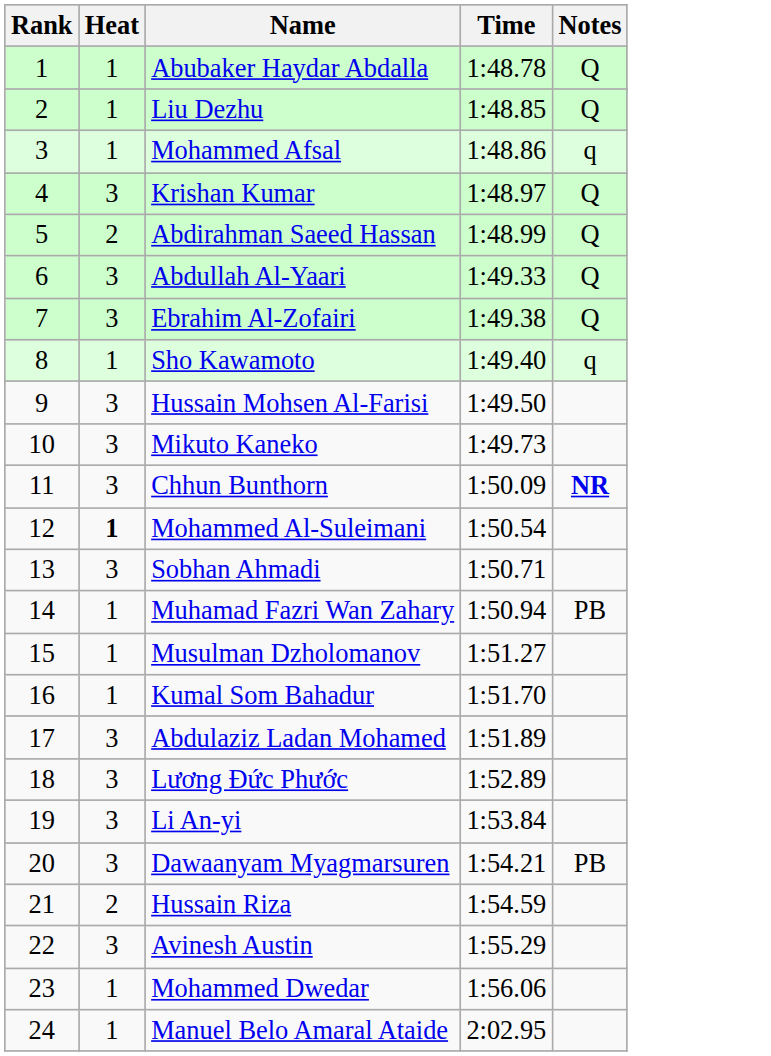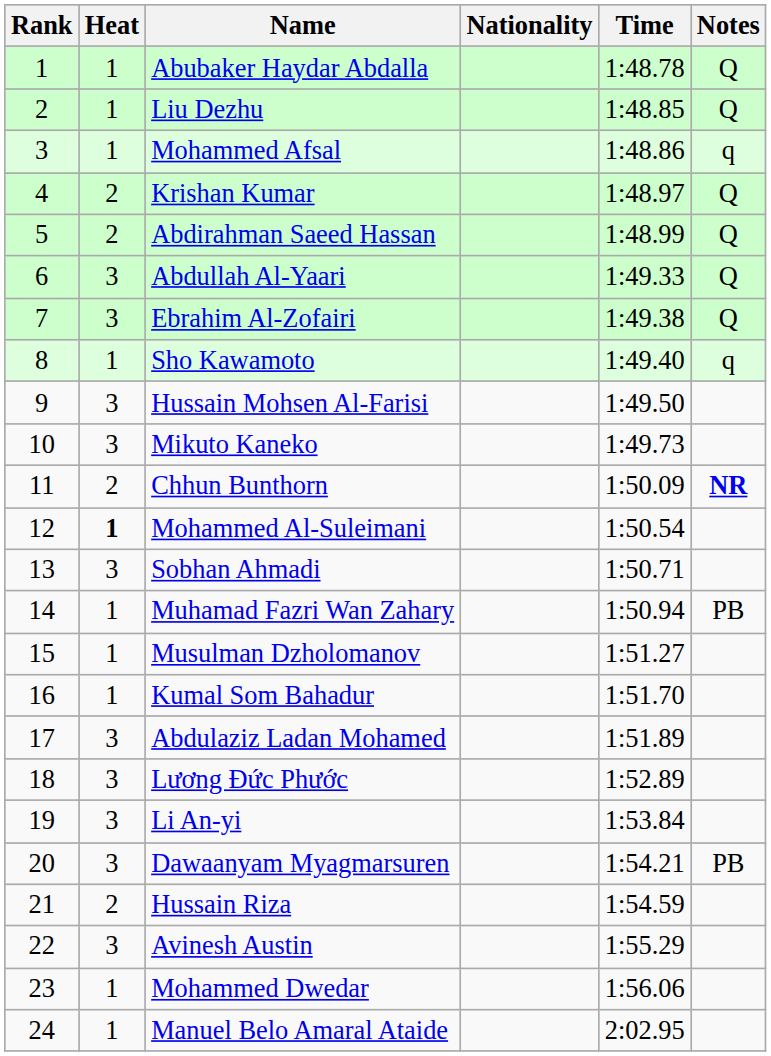+ column: Nationality
Krishan Kumar | Heat: 3 -> 2
Chhun Bunthorn | Heat: 3 -> 2
